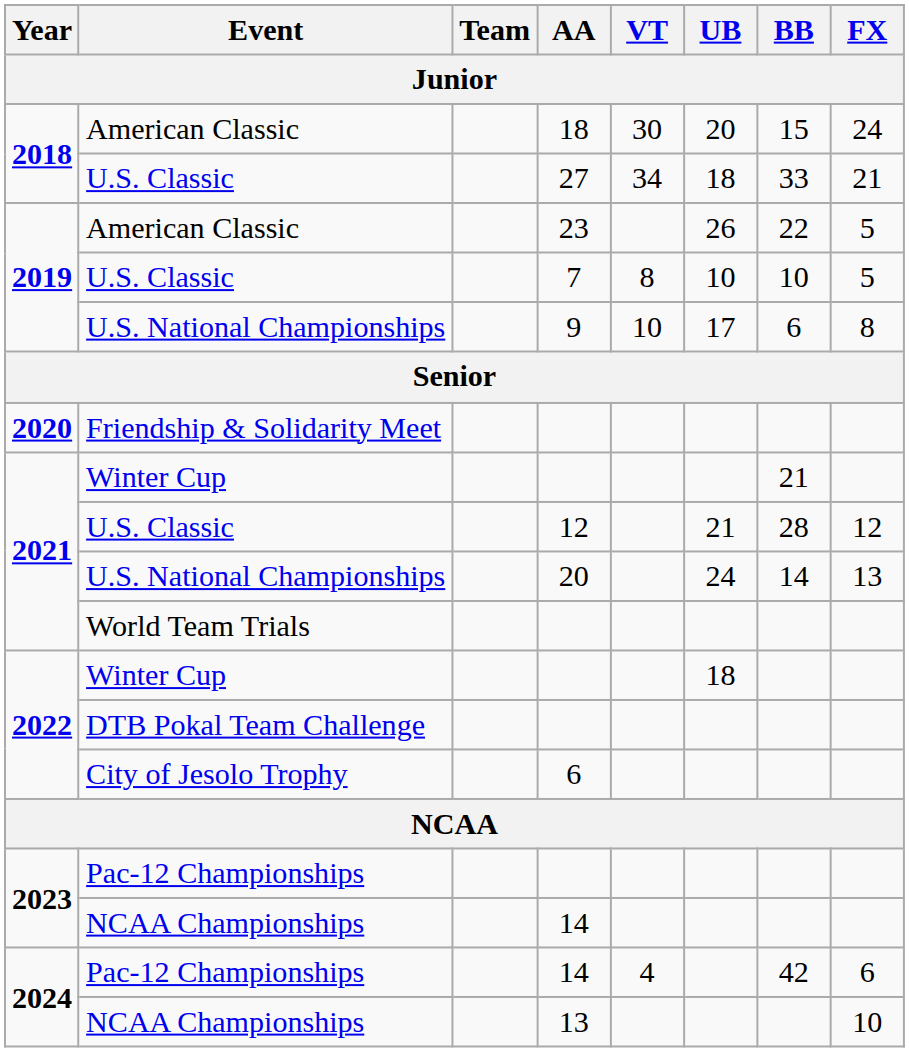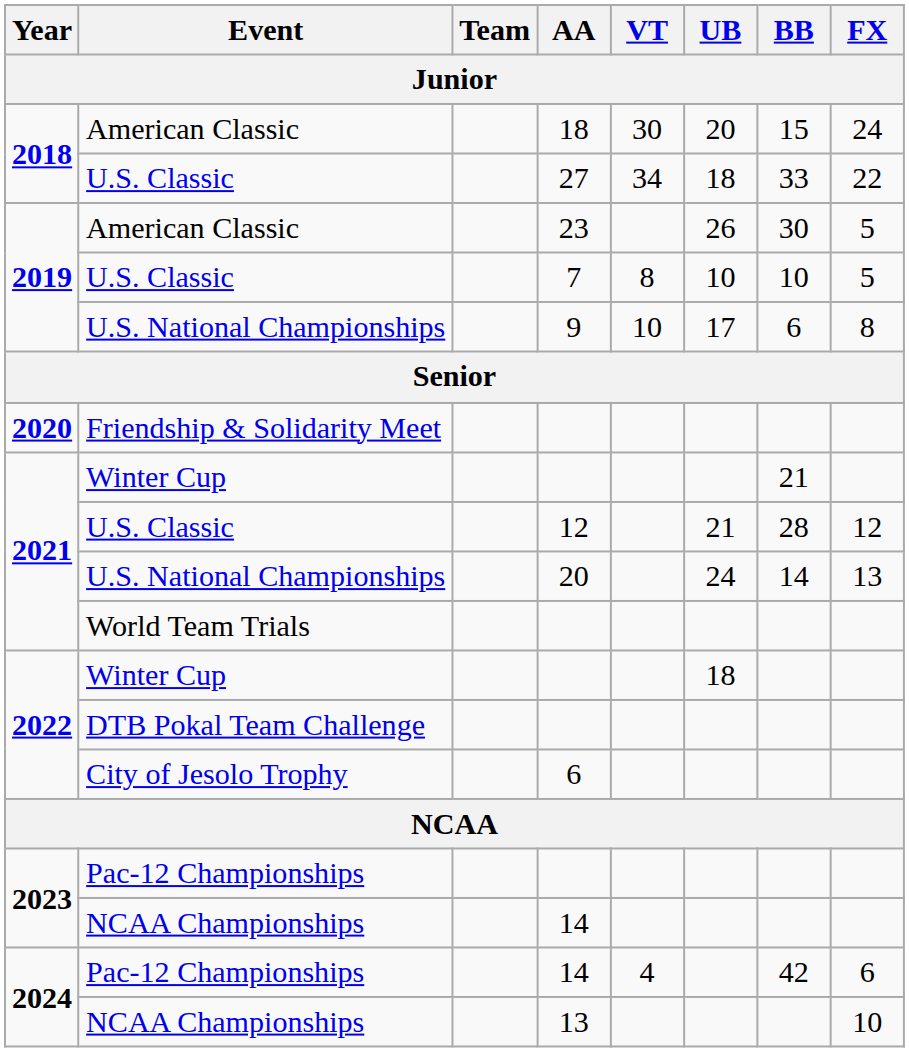27 | FX: 21 -> 22
23 | BB: 22 -> 30
